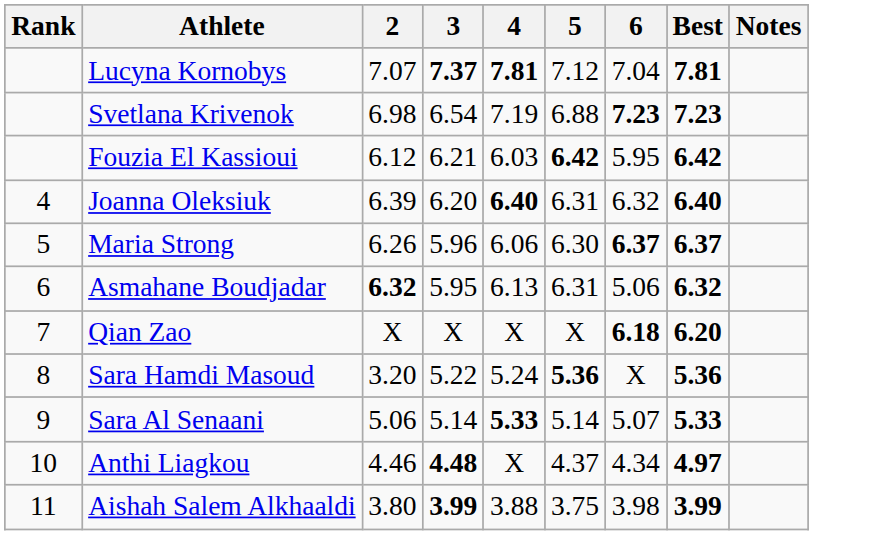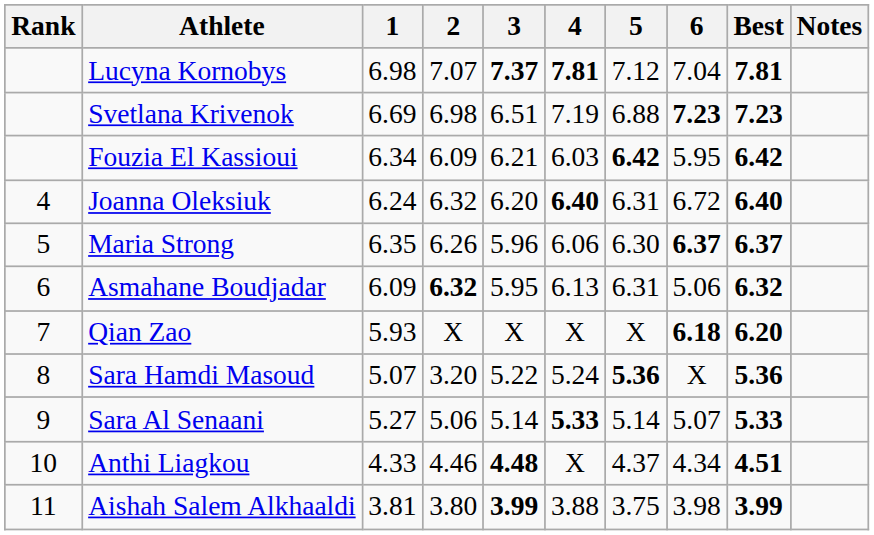+ column: 1 | 6.98 | 6.69 | 6.34 | 6.24 | 6.35 | 6.09 | 5.93 | 5.07 | 5.27 | 4.33 | 3.81
Svetlana Krivenok | 3: 6.54 -> 6.51
Fouzia El Kassioui | 2: 6.12 -> 6.09
Joanna Oleksiuk | 2: 6.39 -> 6.32
Joanna Oleksiuk | 6: 6.32 -> 6.72
Anthi Liagkou | Best: 4.97 -> 4.51
